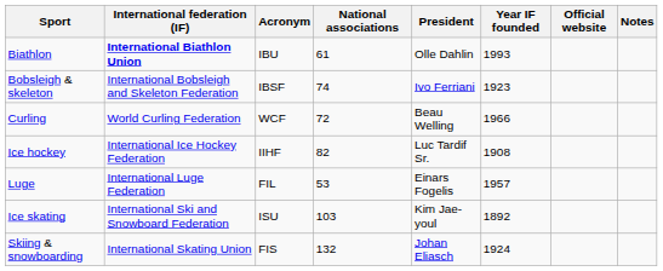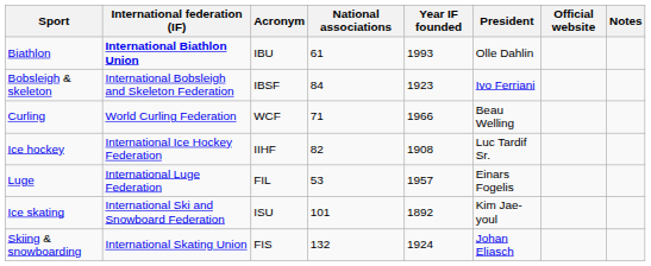columns swapped: Year IF founded <-> President
Bobsleigh & skeleton | National associations: 74 -> 84
Curling | National associations: 72 -> 71
Ice skating | National associations: 103 -> 101
